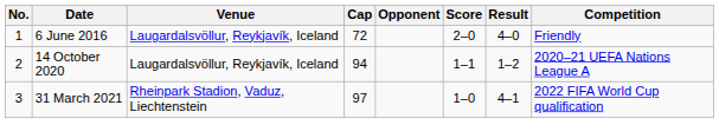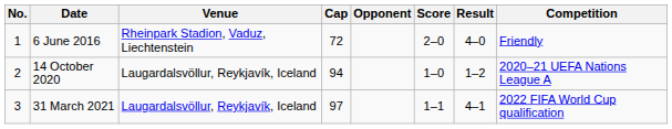6 June 2016 | Venue: Laugardalsvöllur, Reykjavík, Iceland -> Rheinpark Stadion, Vaduz, Liechtenstein
14 October 2020 | Score: 1–1 -> 1–0
31 March 2021 | Venue: Rheinpark Stadion, Vaduz, Liechtenstein -> Laugardalsvöllur, Reykjavík, Iceland
31 March 2021 | Score: 1–0 -> 1–1
